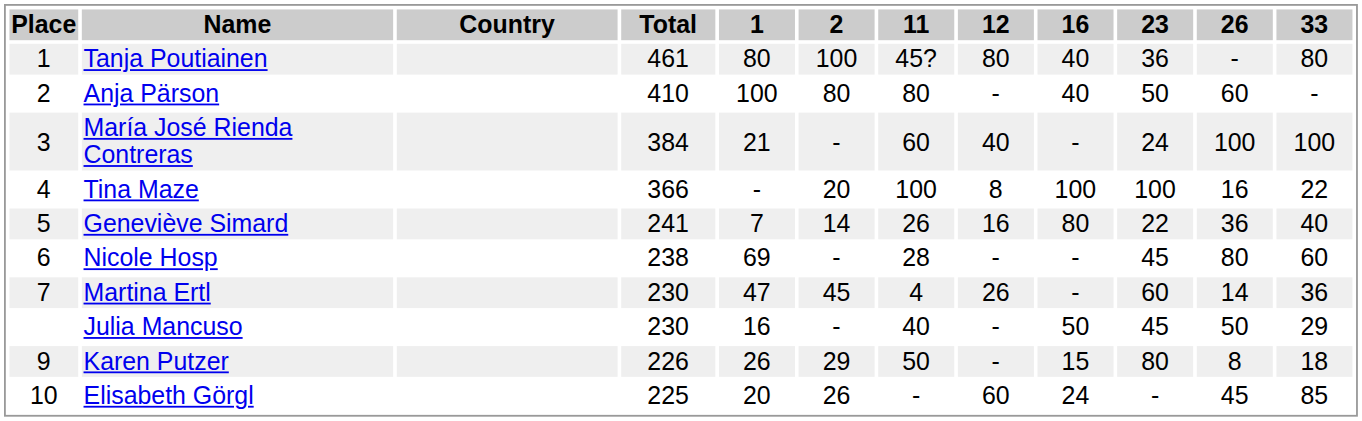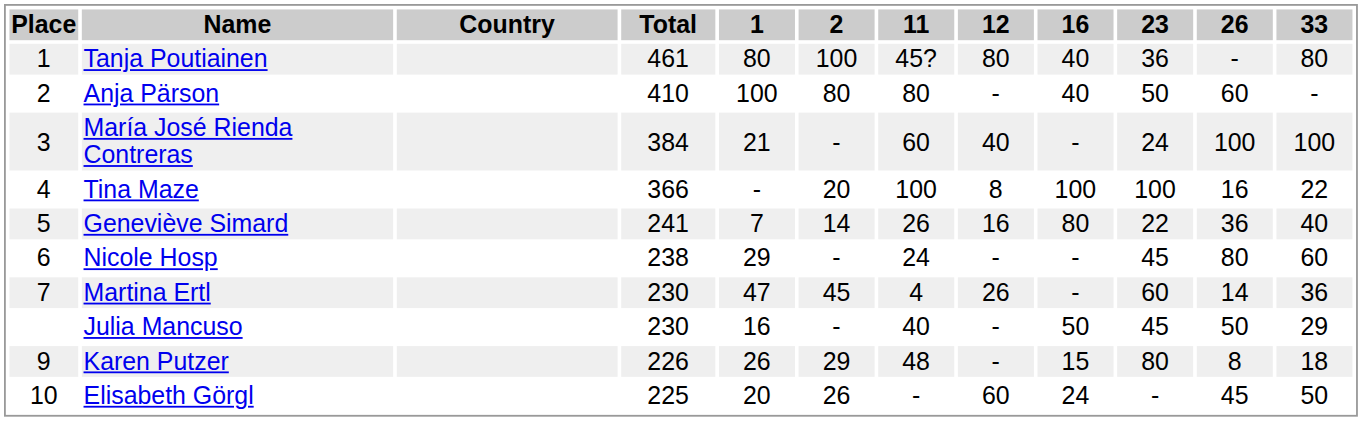Nicole Hosp | 1: 69 -> 29
Nicole Hosp | 11: 28 -> 24
Karen Putzer | 11: 50 -> 48
Elisabeth Görgl | 33: 85 -> 50
